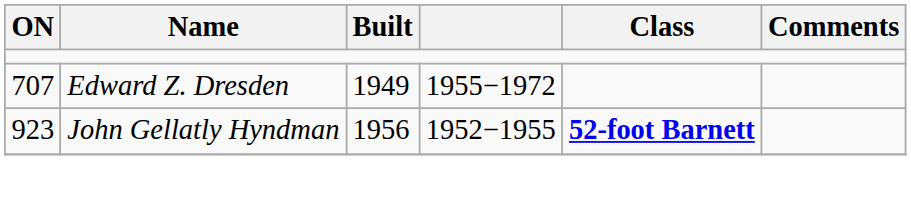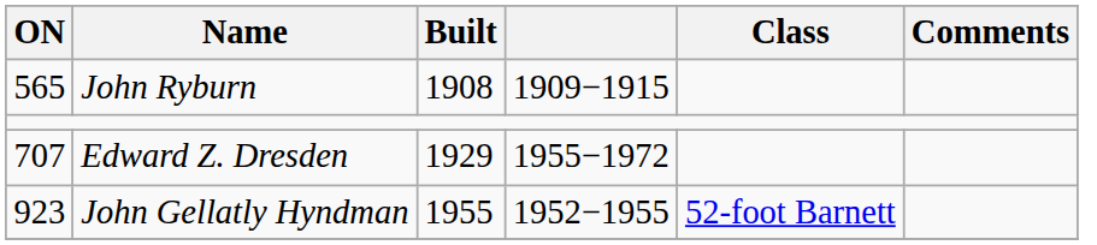+ row: 565 | John Ryburn | 1908 | 1909−1915
Edward Z. Dresden | Built: 1949 -> 1929
John Gellatly Hyndman | Built: 1956 -> 1955
John Gellatly Hyndman | Class: bold -> normal
